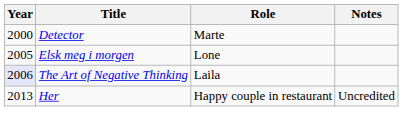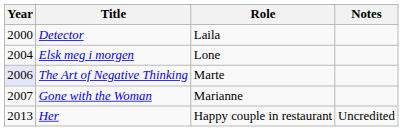Detector | Role: Marte -> Laila
Elsk meg i morgen | Year: 2005 -> 2004
The Art of Negative Thinking | Role: Laila -> Marte
+ row: 2007 | Gone with the Woman | Marianne
